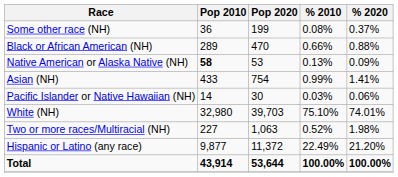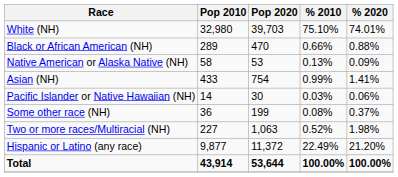rows swapped: White (NH) <-> Some other race (NH)
Native American or Alaska Native (NH) | Pop 2010: bold -> normal
